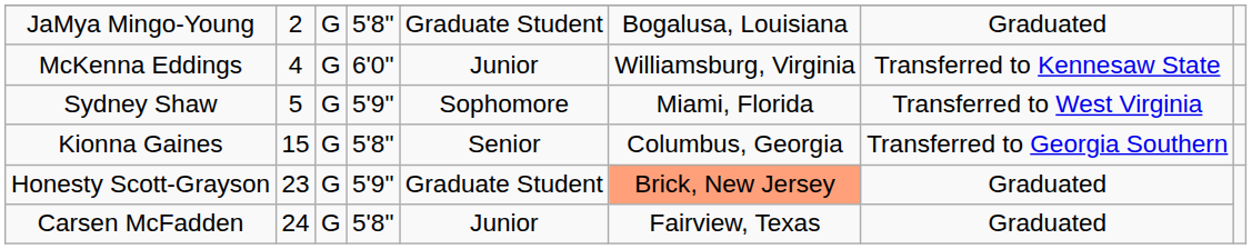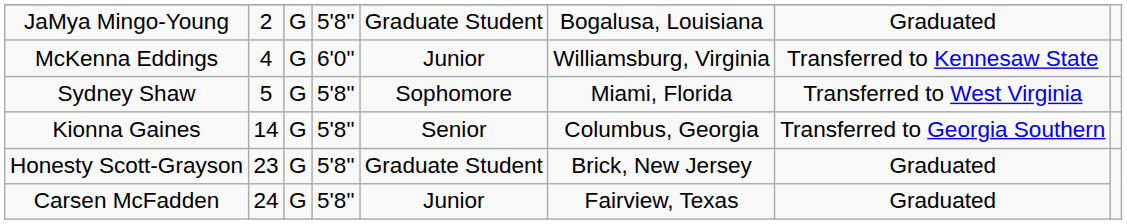Sydney Shaw | column 4: 5'9" -> 5'8"
Kionna Gaines | column 2: 15 -> 14
Honesty Scott-Grayson | column 4: 5'9" -> 5'8"
Honesty Scott-Grayson | column 6: lightsalmon background -> no background
